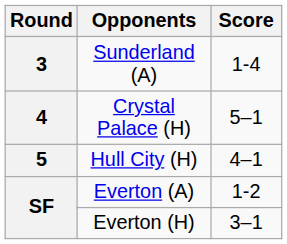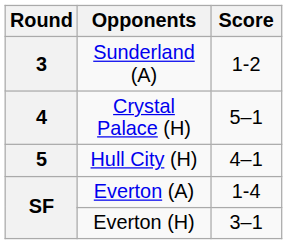Sunderland (A) | Score: 1-4 -> 1-2
Everton (A) | Score: 1-2 -> 1-4
